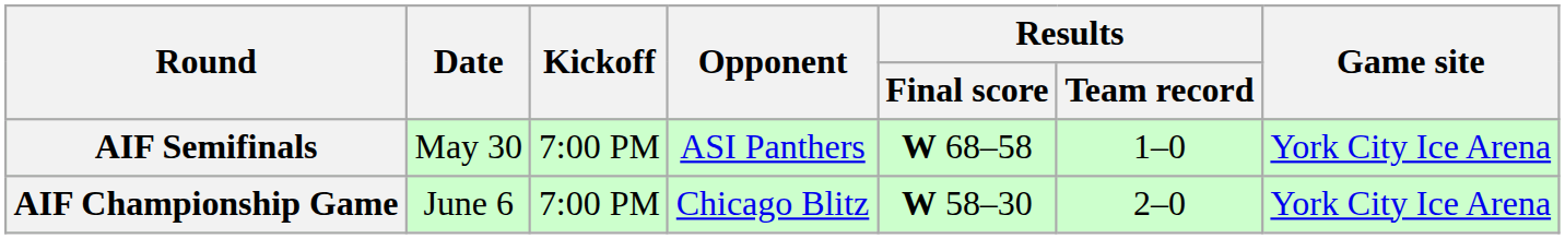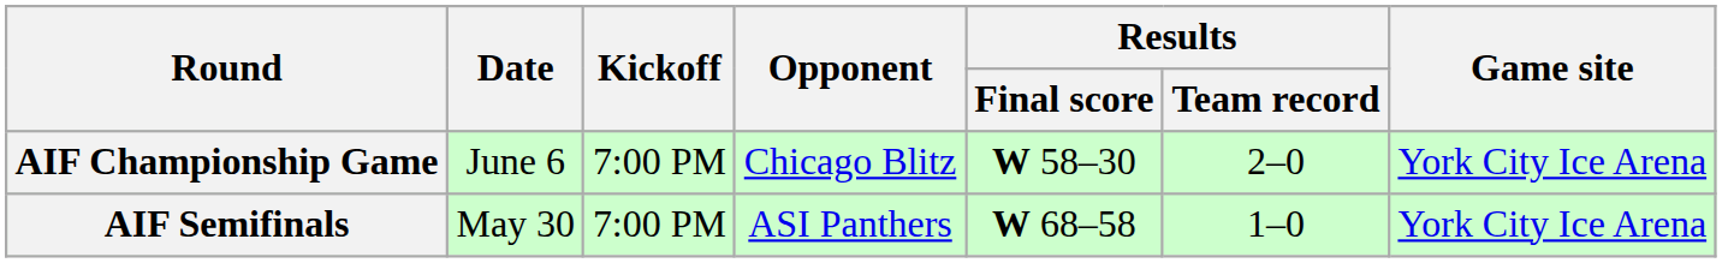rows swapped: AIF Semifinals <-> AIF Championship Game
